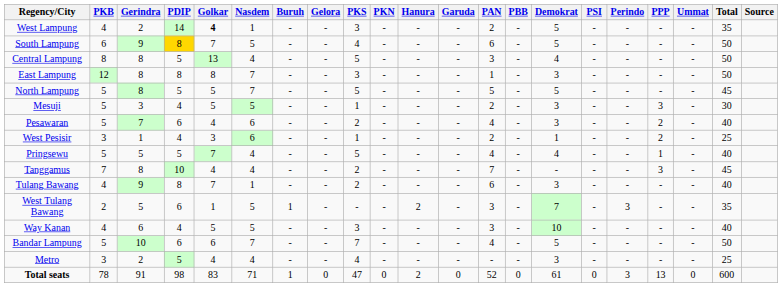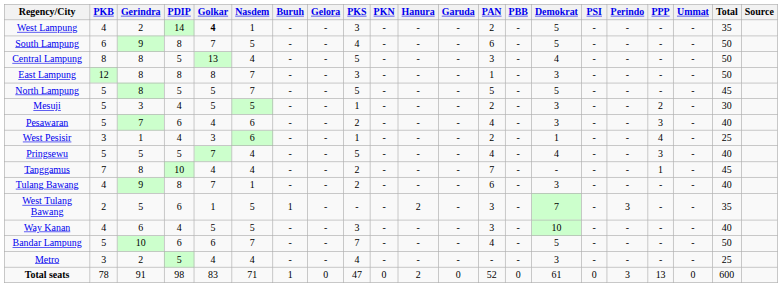South Lampung | PDIP: gold background -> no background
Mesuji | PPP: 3 -> 2
Pesawaran | PPP: 2 -> 3
West Pesisir | PPP: 2 -> 4
Pringsewu | PPP: 1 -> 3
Tanggamus | PPP: 3 -> 1
